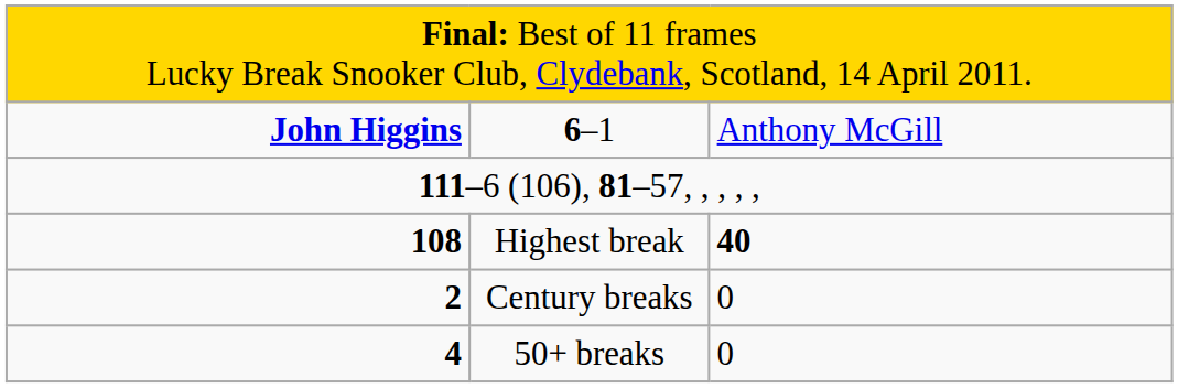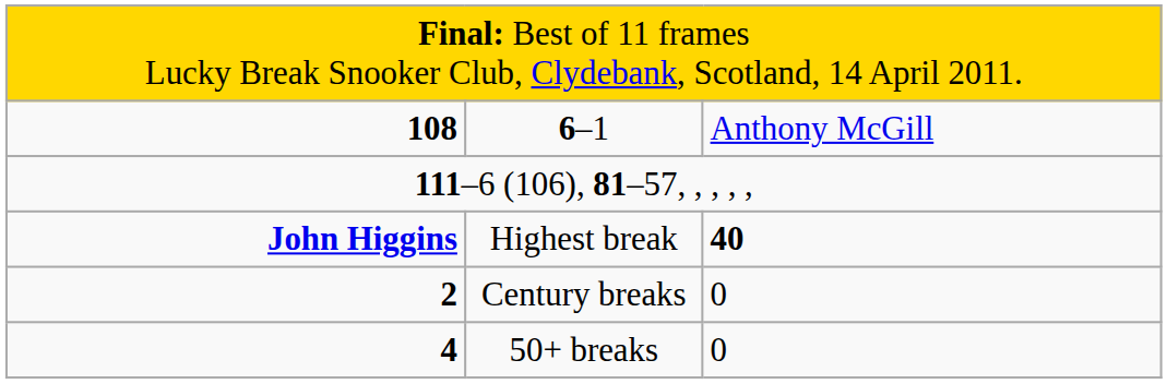6–1 | column 1: John Higgins -> 108
Highest break | column 1: 108 -> John Higgins
